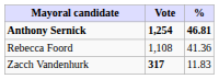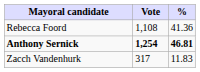rows swapped: Anthony Sernick <-> Rebecca Foord
Zacch Vandenhurk | Vote: bold -> normal
